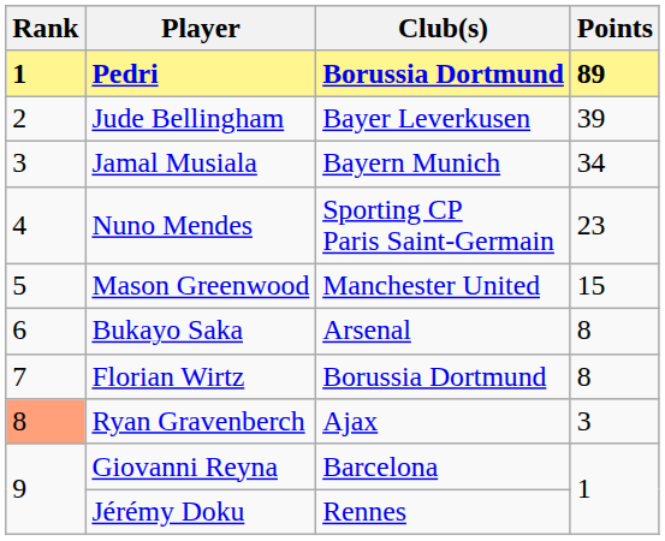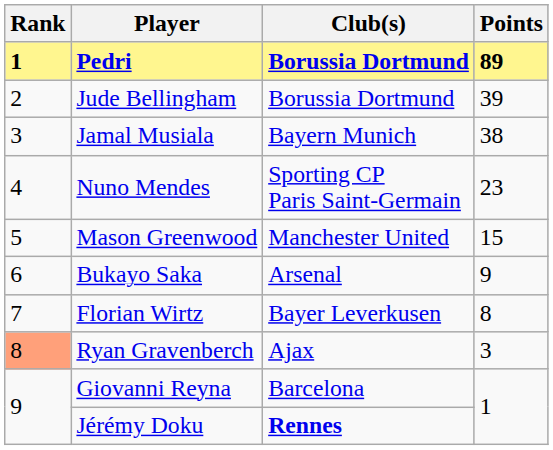Jude Bellingham | Club(s): Bayer Leverkusen -> Borussia Dortmund
Jamal Musiala | Points: 34 -> 38
Bukayo Saka | Points: 8 -> 9
Florian Wirtz | Club(s): Borussia Dortmund -> Bayer Leverkusen
Jérémy Doku | Club(s): normal -> bold
